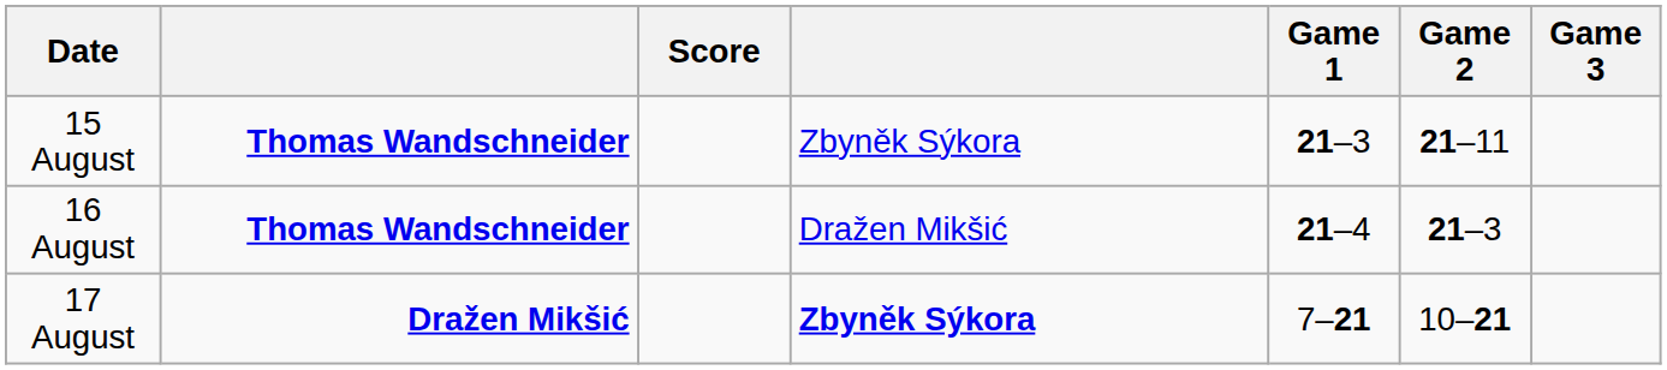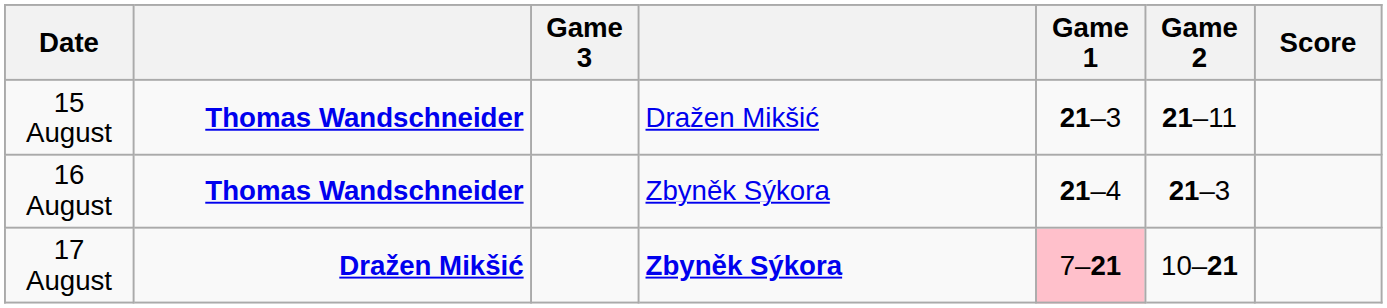columns swapped: Score <-> Game 3
15 August | column 4: Zbyněk Sýkora -> Dražen Mikšić
16 August | column 4: Dražen Mikšić -> Zbyněk Sýkora
17 August | Game 1: no background -> pink background
